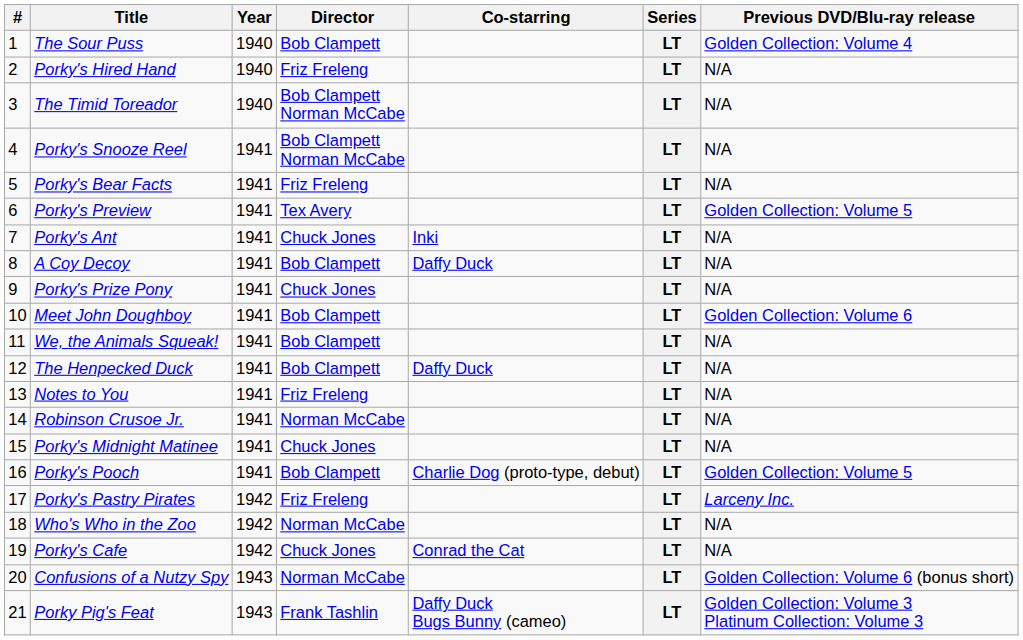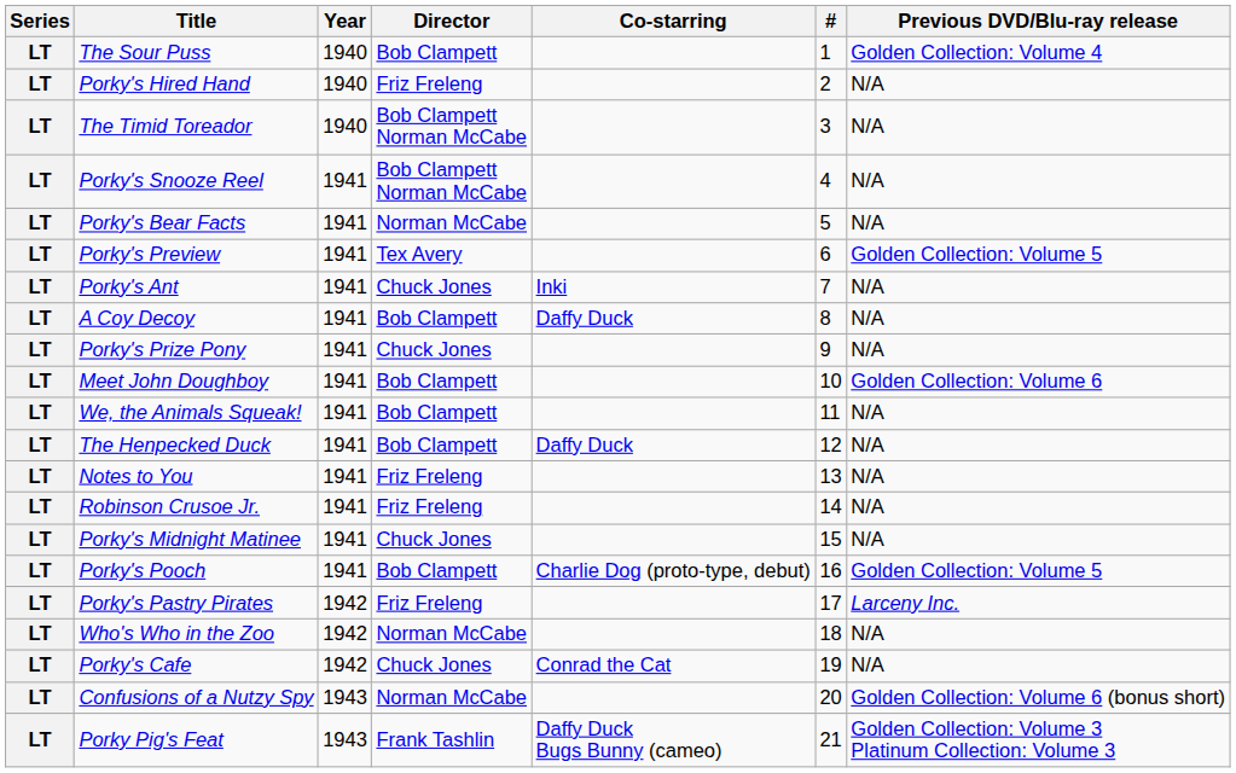columns swapped: # <-> Series
Porky's Bear Facts | Director: Friz Freleng -> Norman McCabe
Robinson Crusoe Jr. | Director: Norman McCabe -> Friz Freleng
